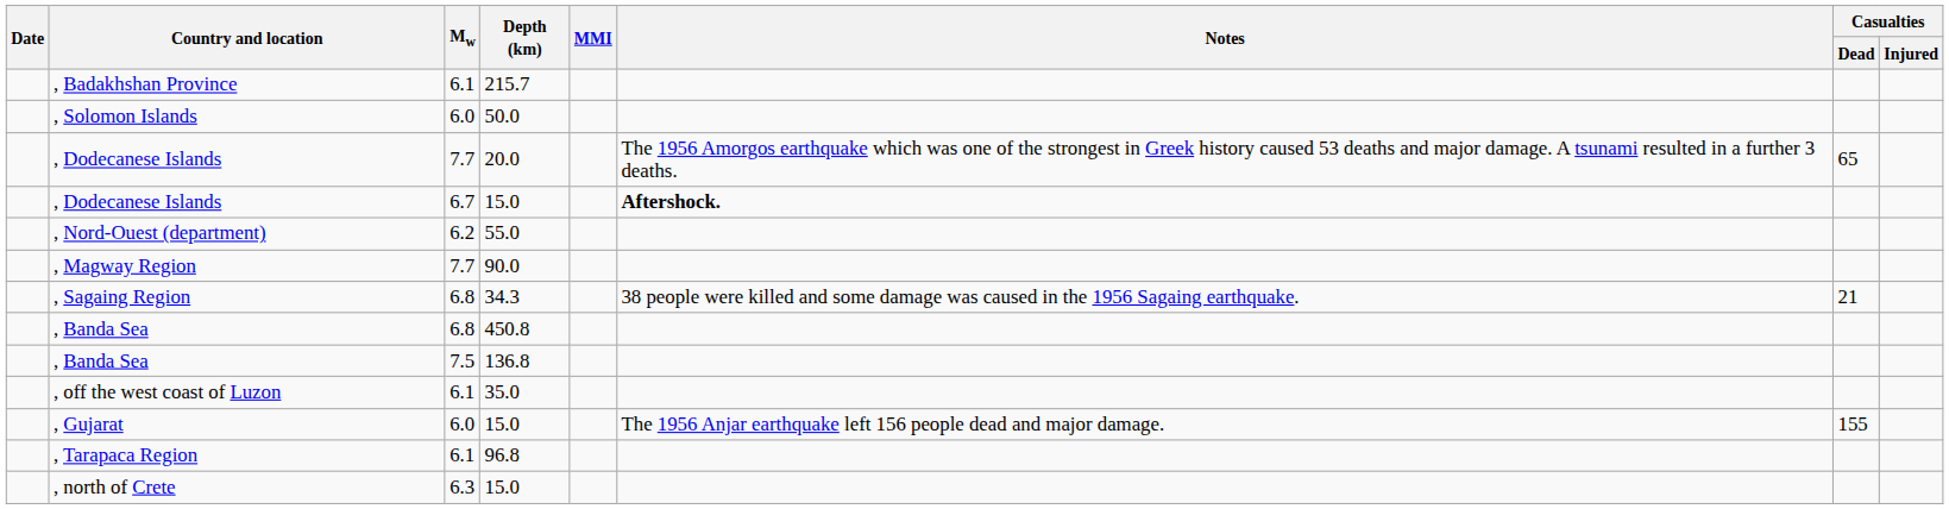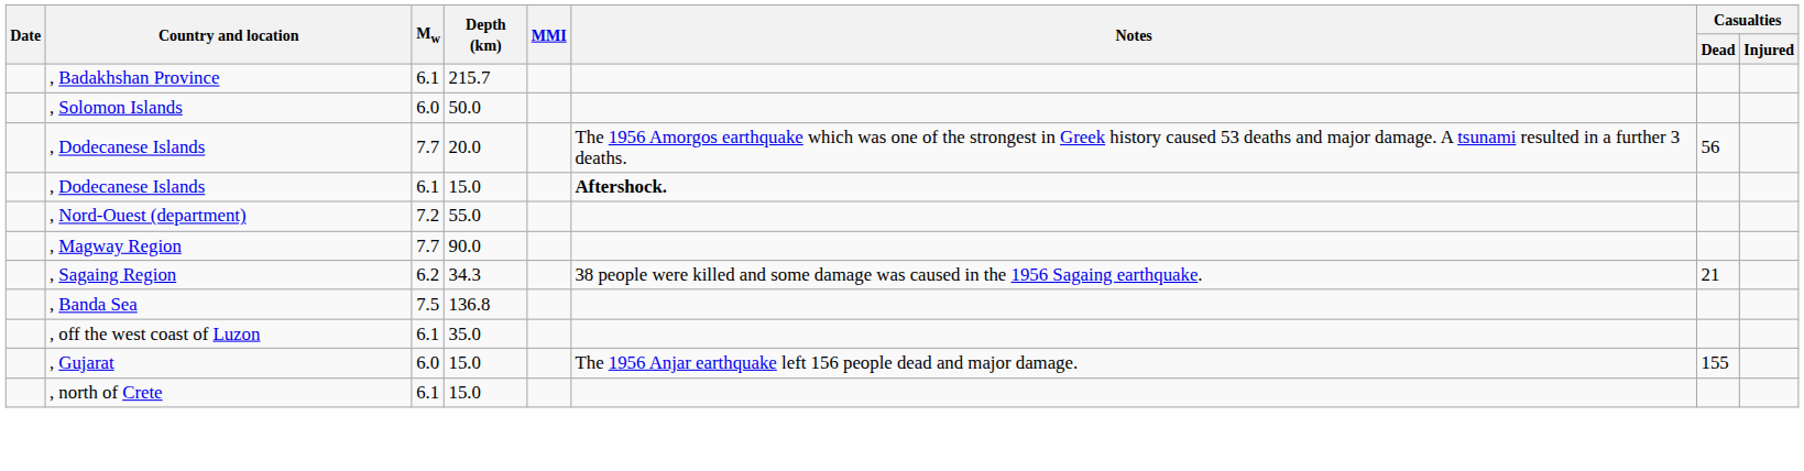, Dodecanese Islands / 20.0 | Casualties / Dead: 65 -> 56
, Dodecanese Islands / 15.0 | Mw: 6.7 -> 6.1
, Nord-Ouest (department) | Mw: 6.2 -> 7.2
, Sagaing Region | Mw: 6.8 -> 6.2
- row: , Banda Sea | 6.8 | 450.8
- row: , Tarapaca Region | 6.1 | 96.8
, north of Crete | Mw: 6.3 -> 6.1
